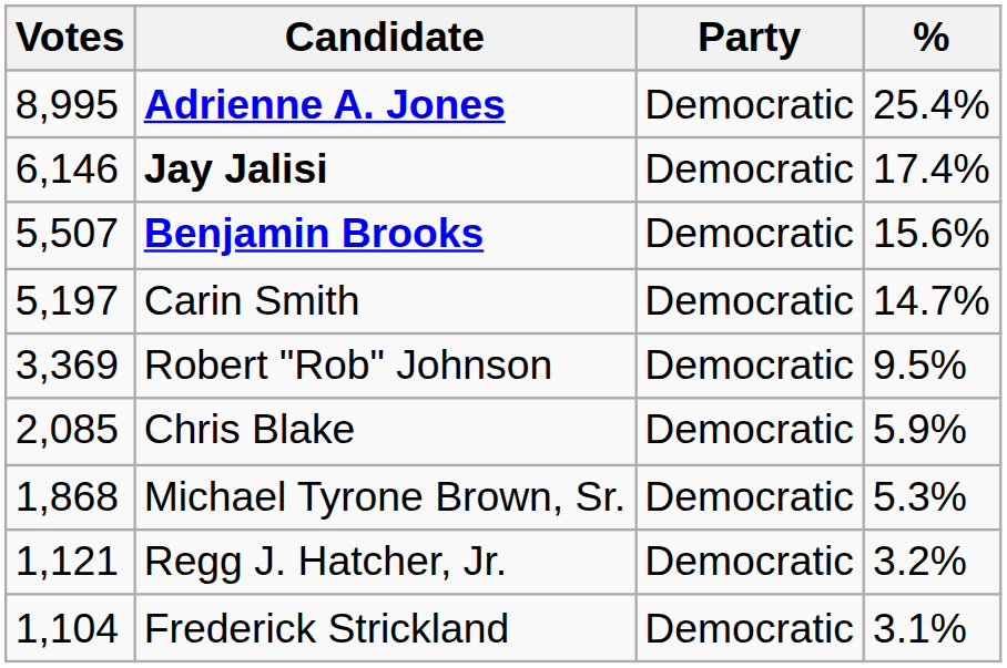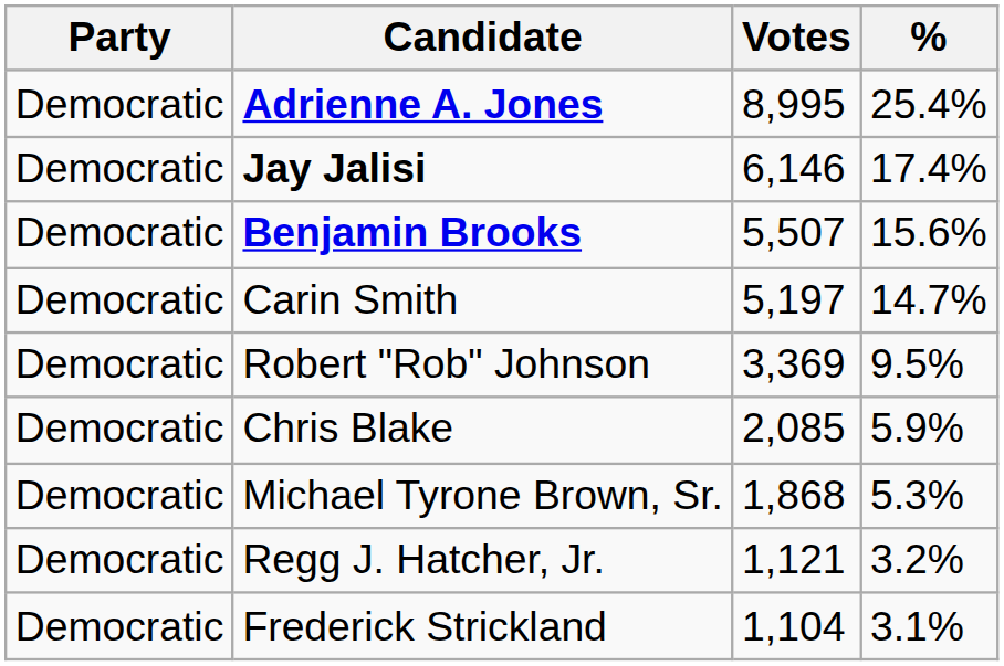columns swapped: Party <-> Votes
